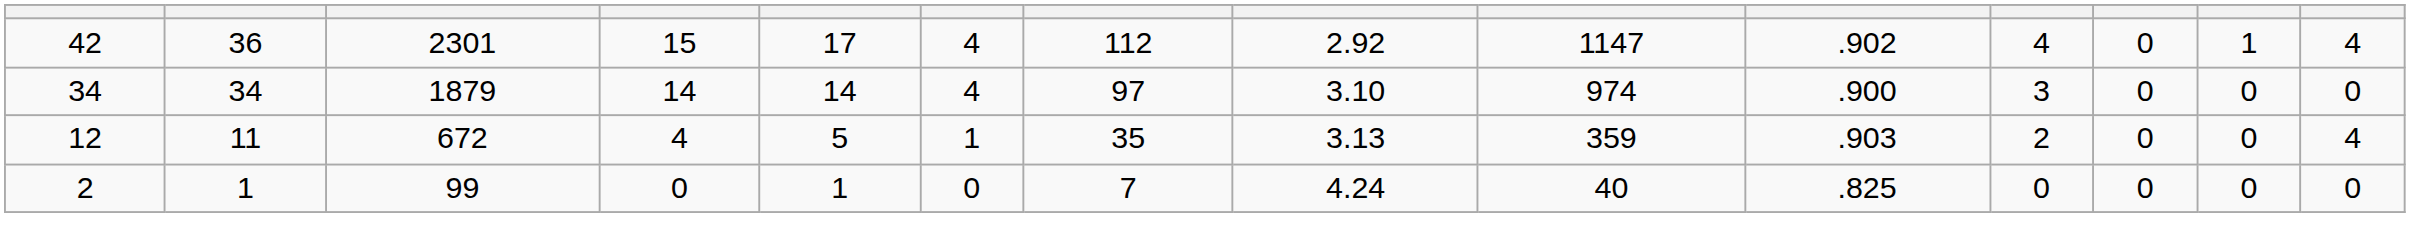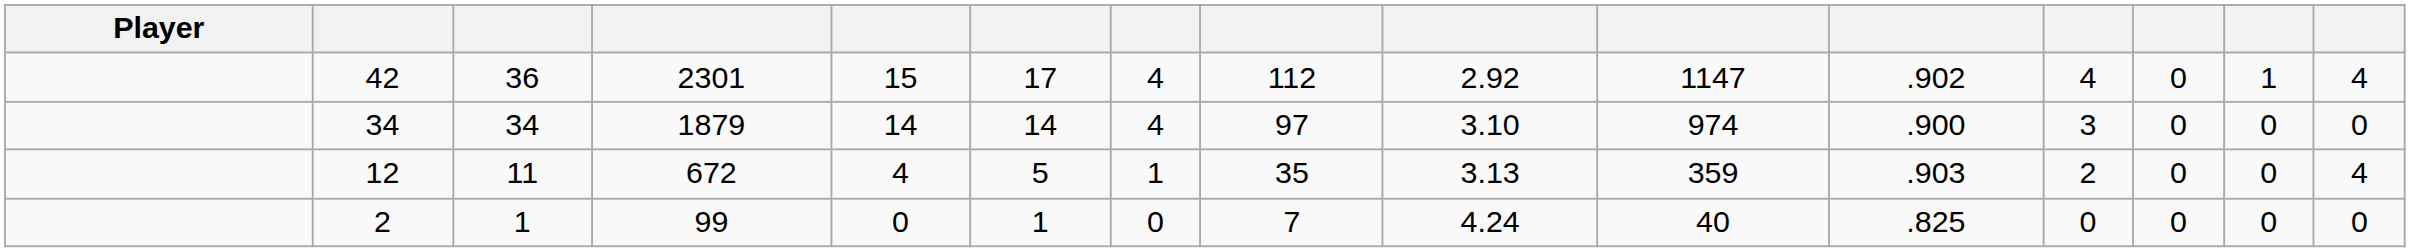+ column: Player
